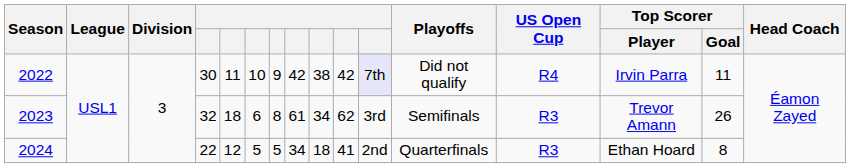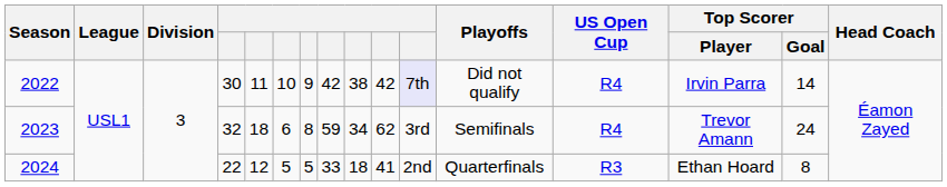2022 | Top Scorer / Goal: 11 -> 14
2023 | column 8: 61 -> 59
2023 | US Open Cup: R3 -> R4
2023 | Top Scorer / Goal: 26 -> 24
2024 | column 8: 34 -> 33
